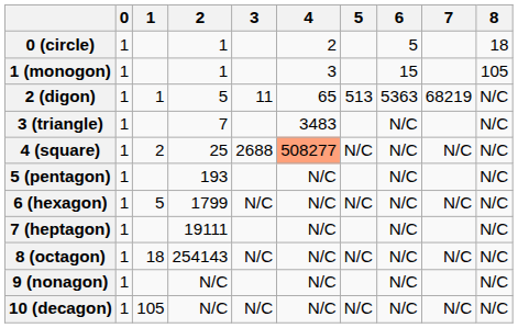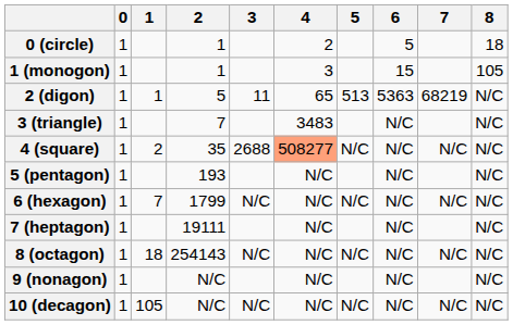4 (square) | 2: 25 -> 35
6 (hexagon) | 1: 5 -> 7
